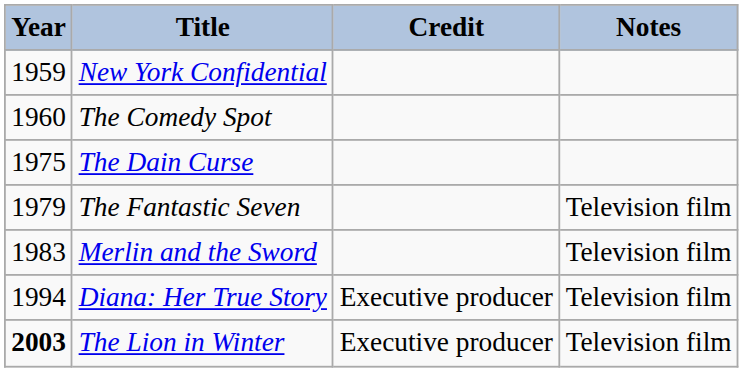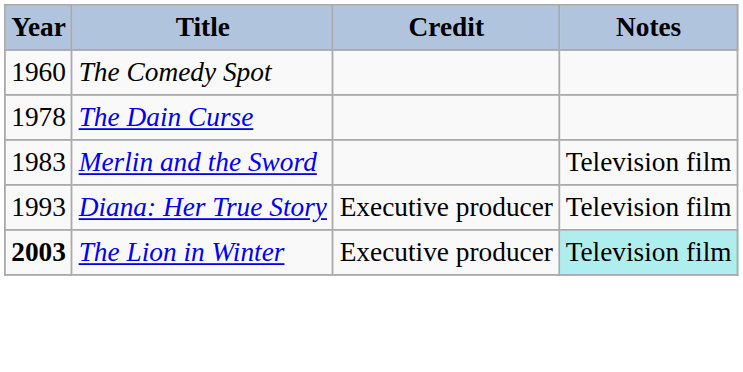- row: 1959 | New York Confidential
The Dain Curse | Year: 1975 -> 1978
- row: 1979 | The Fantastic Seven | Television film
Diana: Her True Story | Year: 1994 -> 1993
The Lion in Winter | Notes: no background -> paleturquoise background
